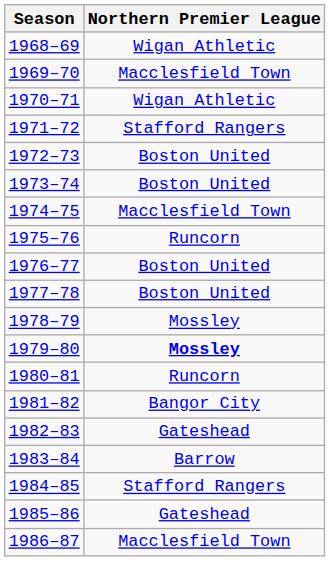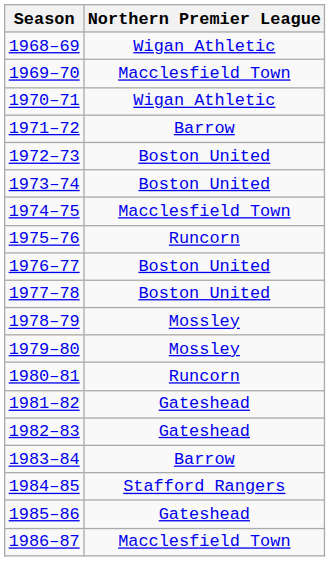1971–72 | Northern Premier League: Stafford Rangers -> Barrow
1979–80 | Northern Premier League: bold -> normal
1981–82 | Northern Premier League: Bangor City -> Gateshead
